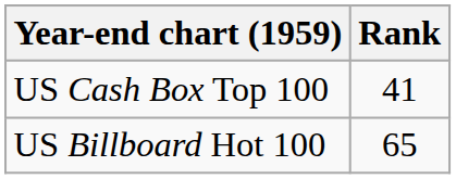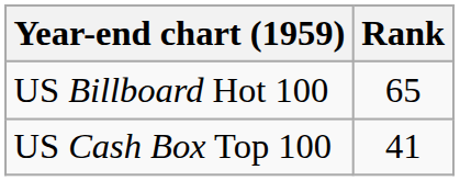rows swapped: US Billboard Hot 100 <-> US Cash Box Top 100
